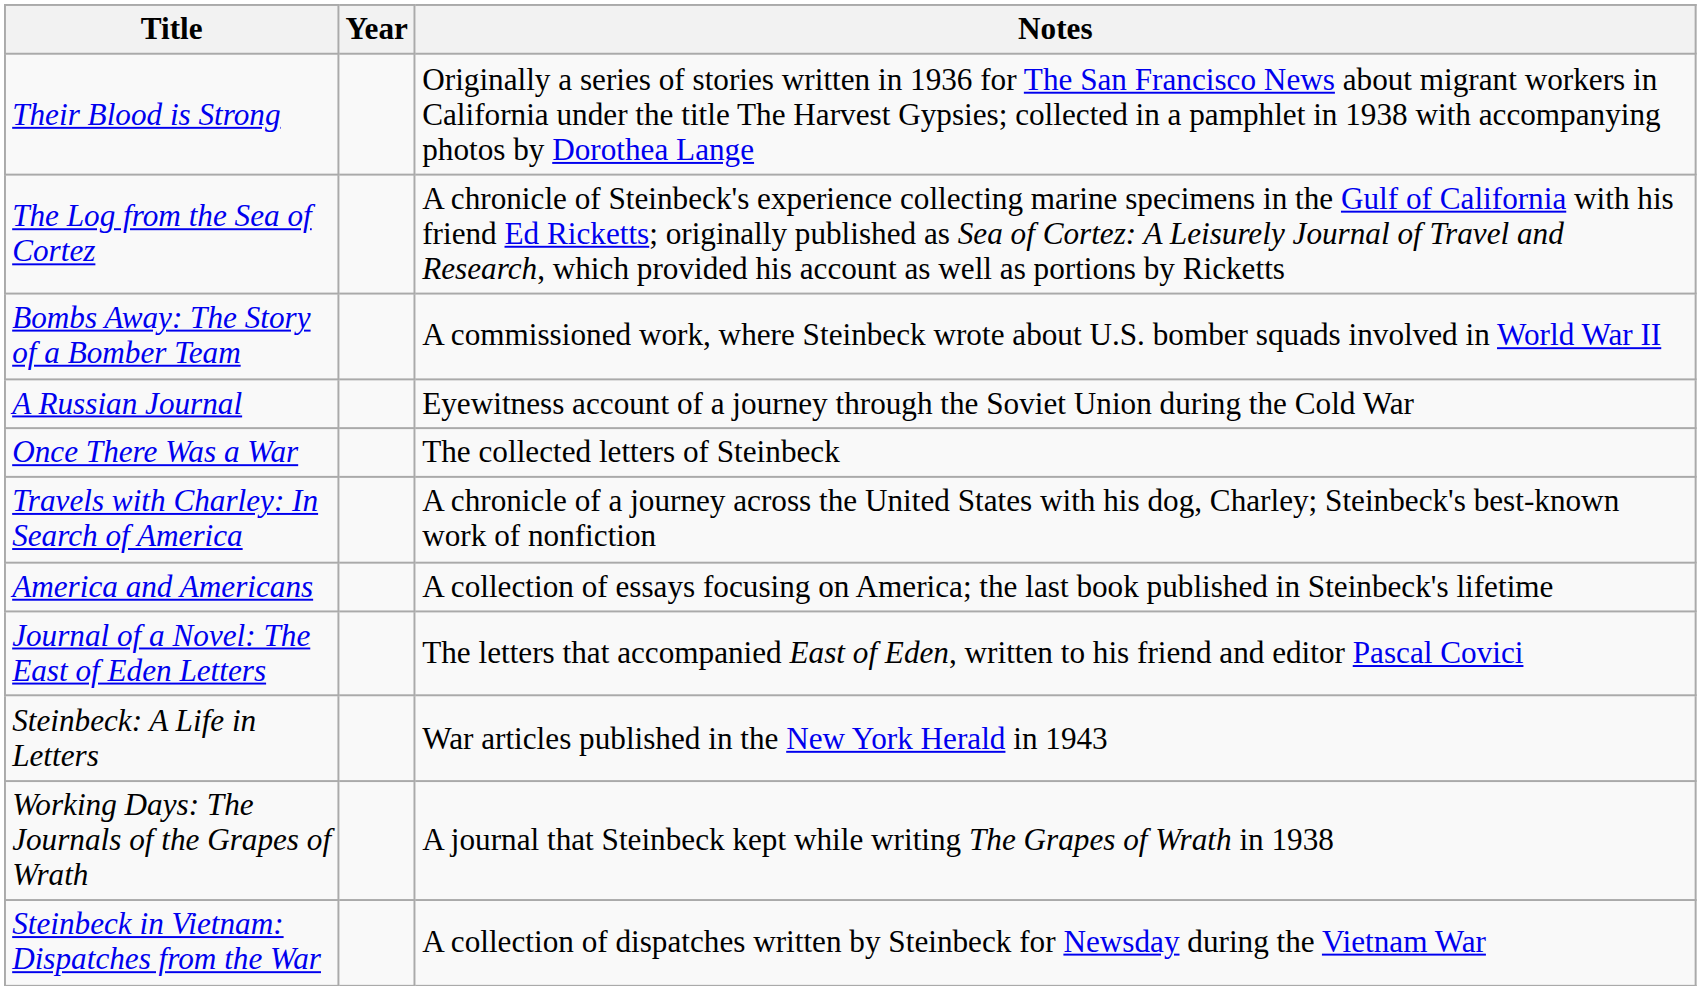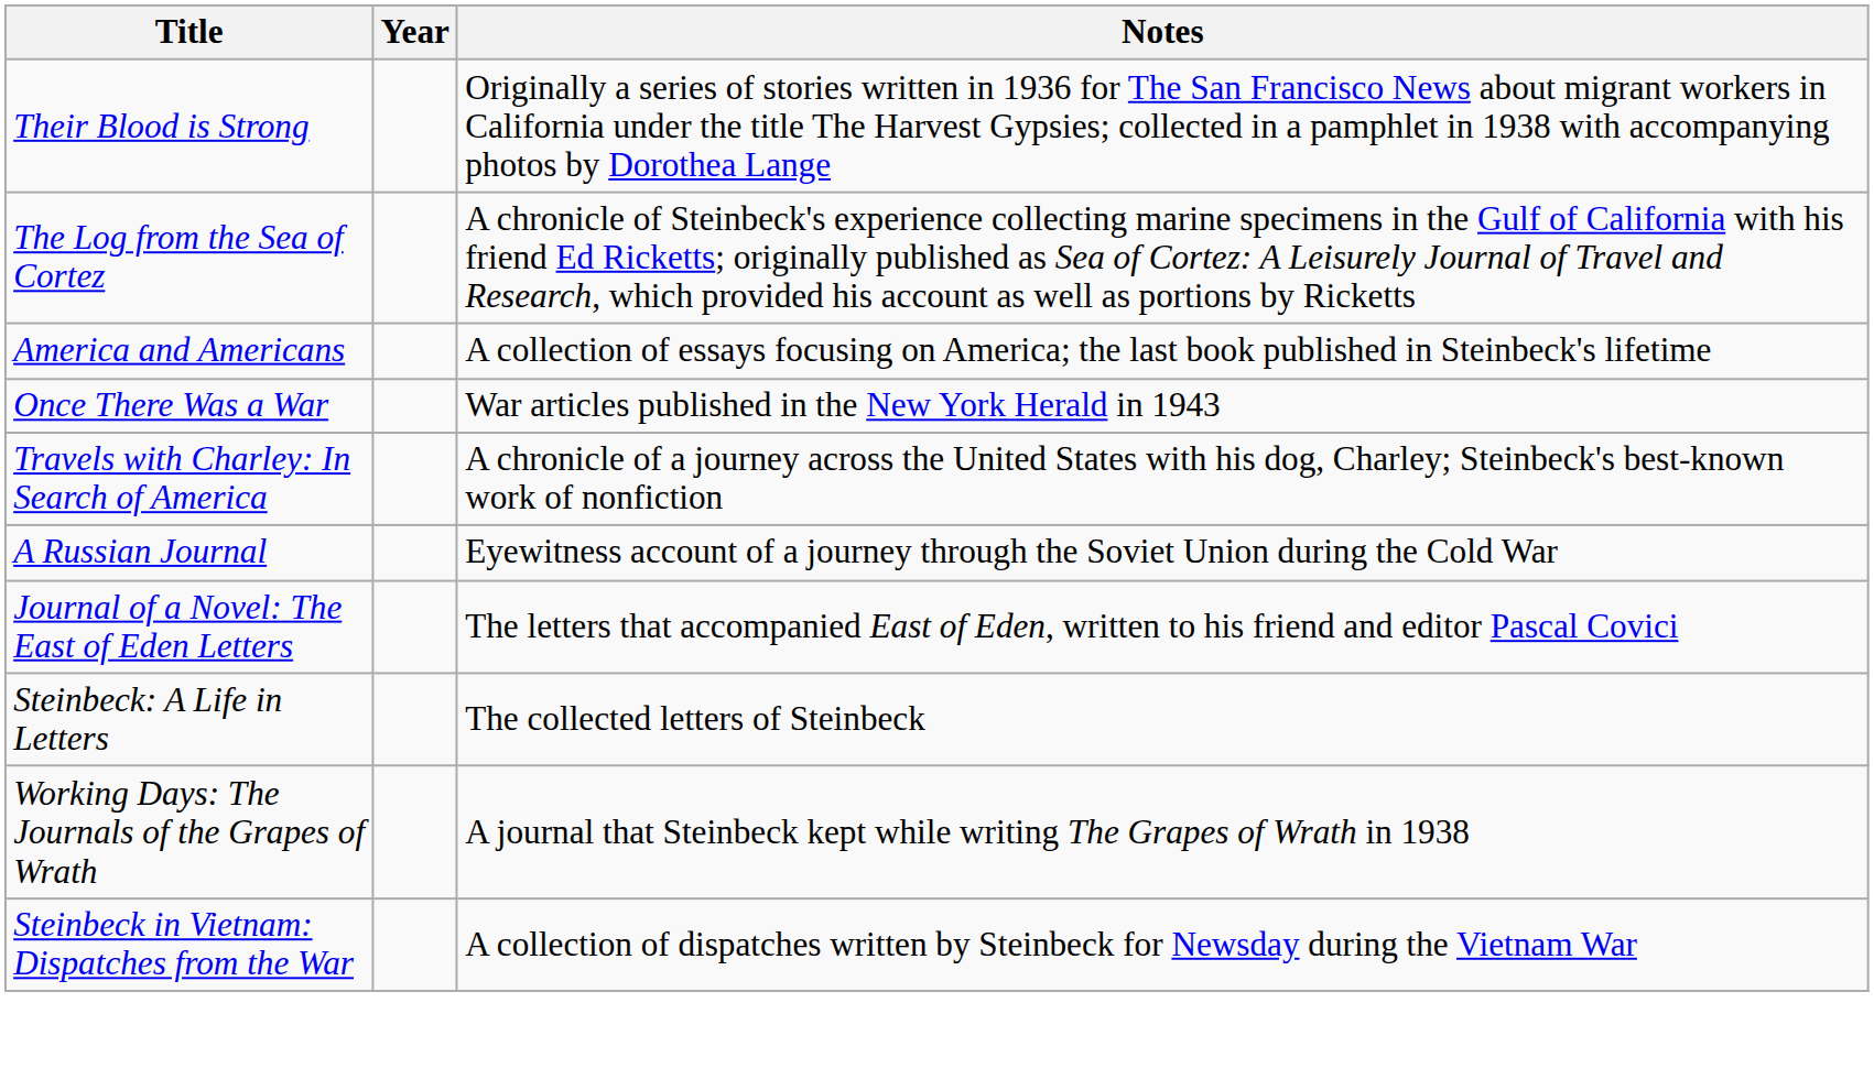- row: Bombs Away: The Story of a Bomber Team | A commissioned work, where Steinbeck wrote about U.S. bomber squads involved in World War II
rows swapped: A Russian Journal <-> America and Americans
Once There Was a War | Notes: The collected letters of Steinbeck -> War articles published in the New York Herald in 1943
Steinbeck: A Life in Letters | Notes: War articles published in the New York Herald in 1943 -> The collected letters of Steinbeck
